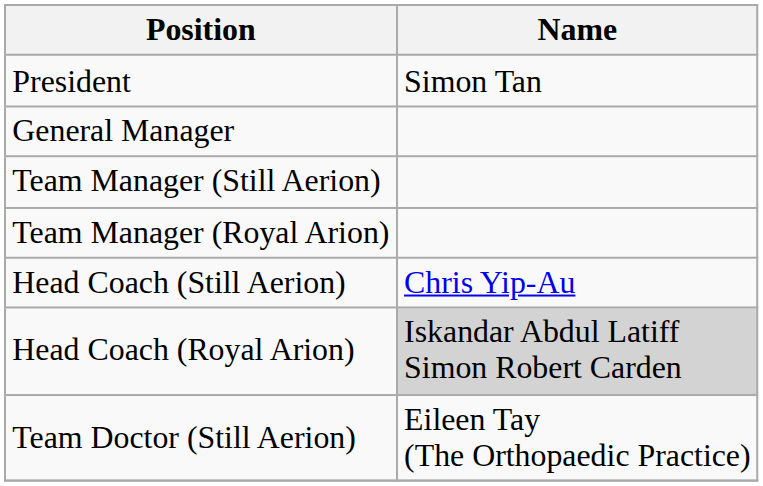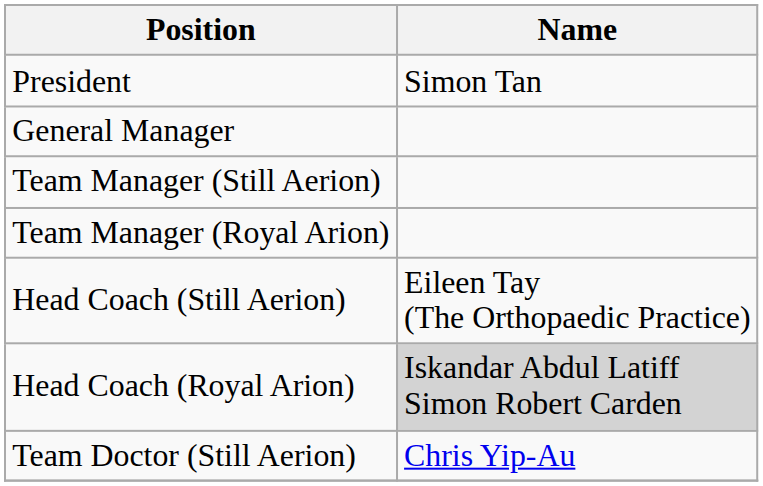Head Coach (Still Aerion) | Name: Chris Yip-Au -> Eileen Tay (The Orthopaedic Practice)
Team Doctor (Still Aerion) | Name: Eileen Tay (The Orthopaedic Practice) -> Chris Yip-Au
